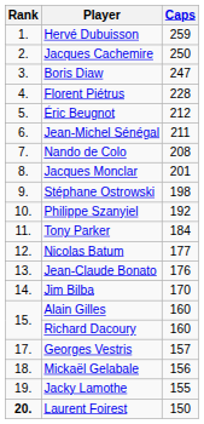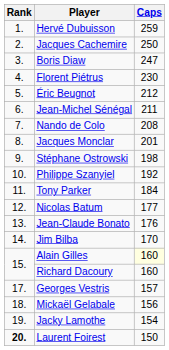Florent Piétrus | Caps: 228 -> 230
Alain Gilles | Caps: no background -> lightyellow background
Jacky Lamothe | Caps: 155 -> 154
